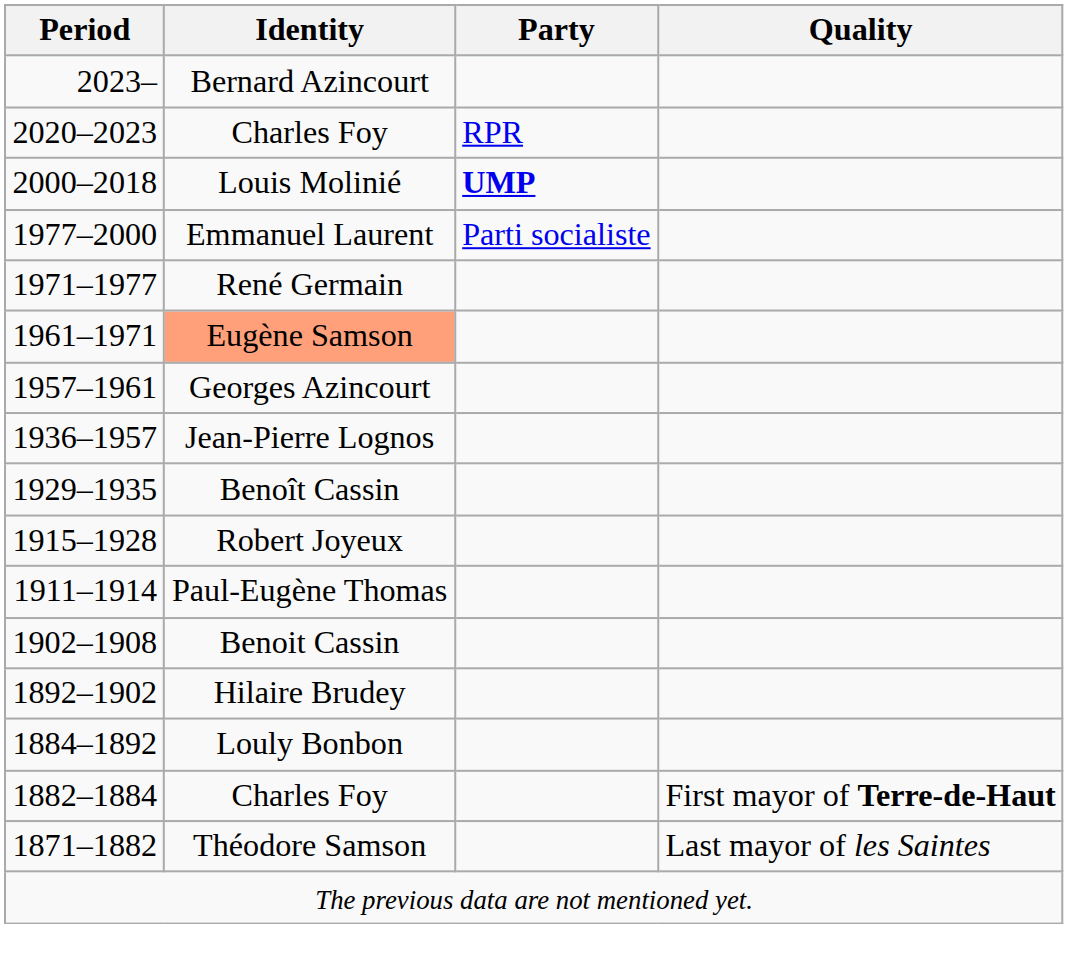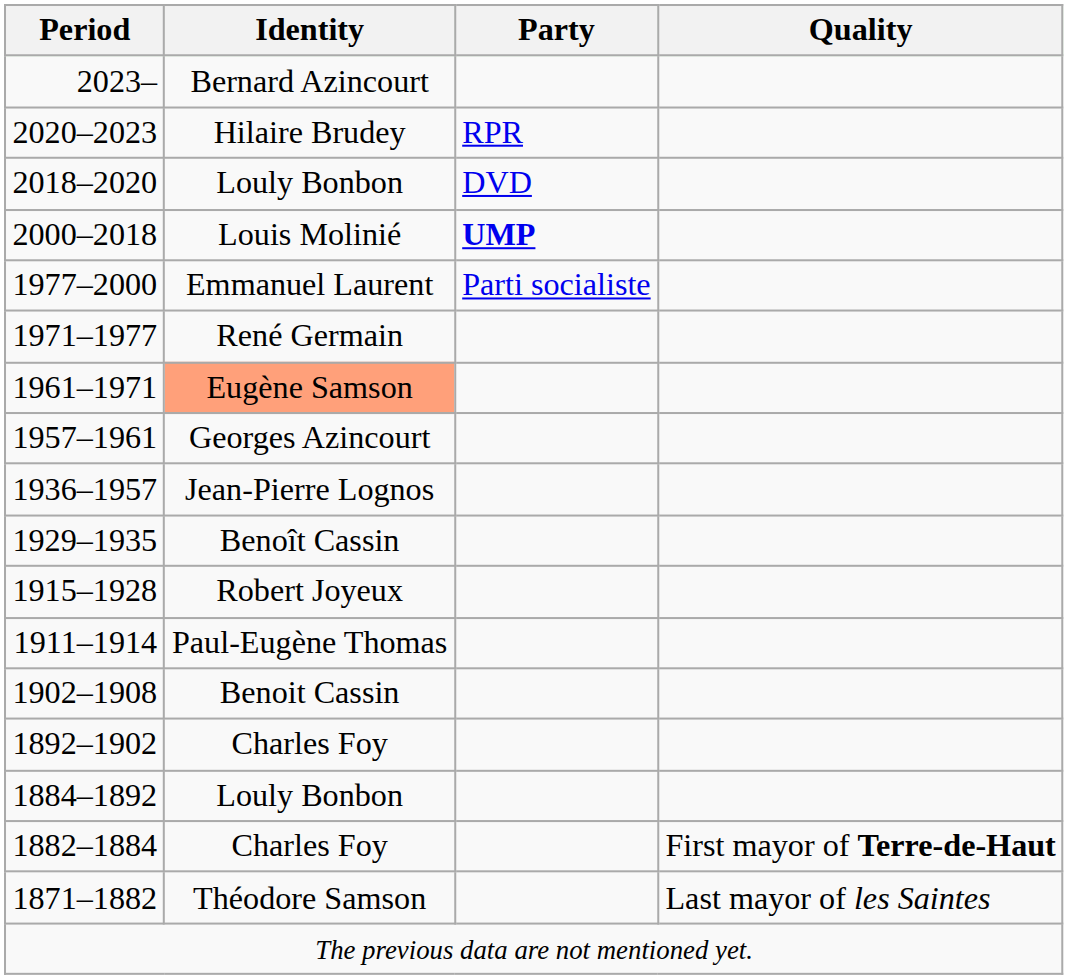2020–2023 | Identity: Charles Foy -> Hilaire Brudey
+ row: 2018–2020 | Louly Bonbon | DVD
1892–1902 | Identity: Hilaire Brudey -> Charles Foy
